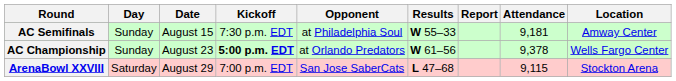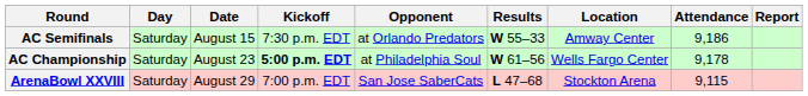columns swapped: Location <-> Report
AC Semifinals | Day: Sunday -> Saturday
AC Semifinals | Opponent: at Philadelphia Soul -> at Orlando Predators
AC Semifinals | Attendance: 9,181 -> 9,186
AC Championship | Day: Sunday -> Saturday
AC Championship | Opponent: at Orlando Predators -> at Philadelphia Soul
AC Championship | Attendance: 9,378 -> 9,178
